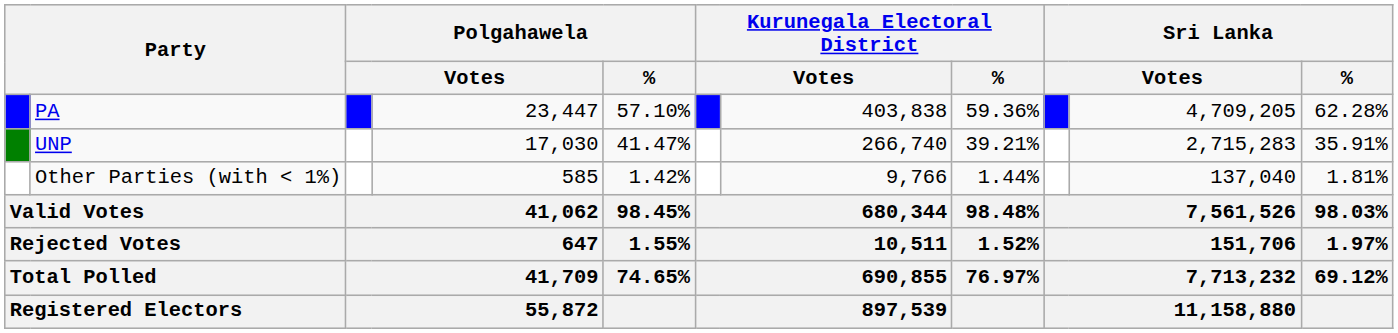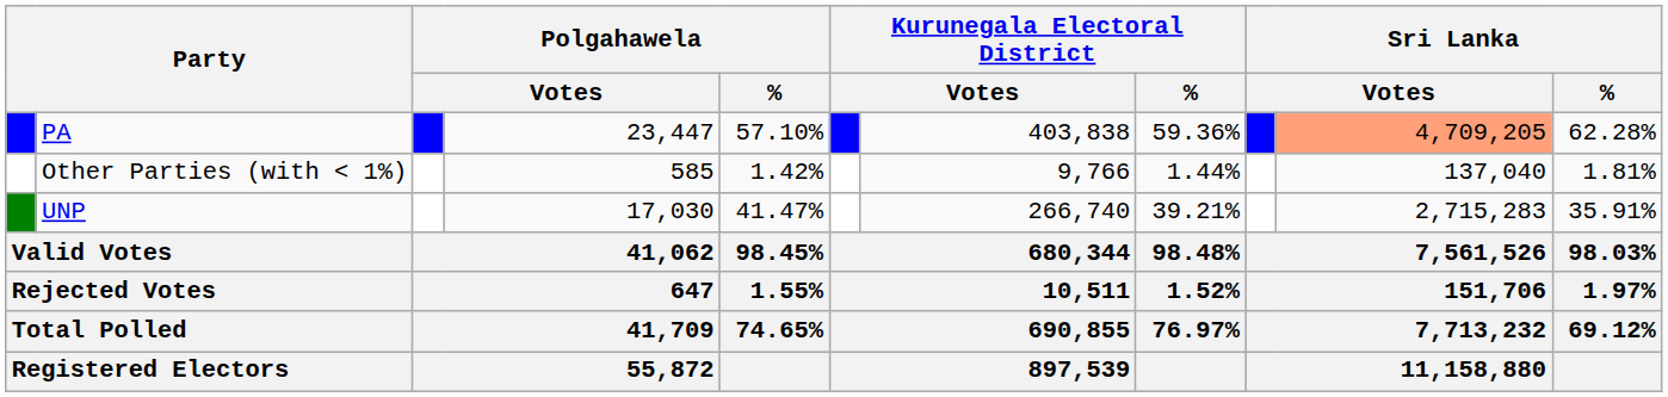PA | column 10: no background -> lightsalmon background
rows swapped: UNP <-> Other Parties (with < 1%)
